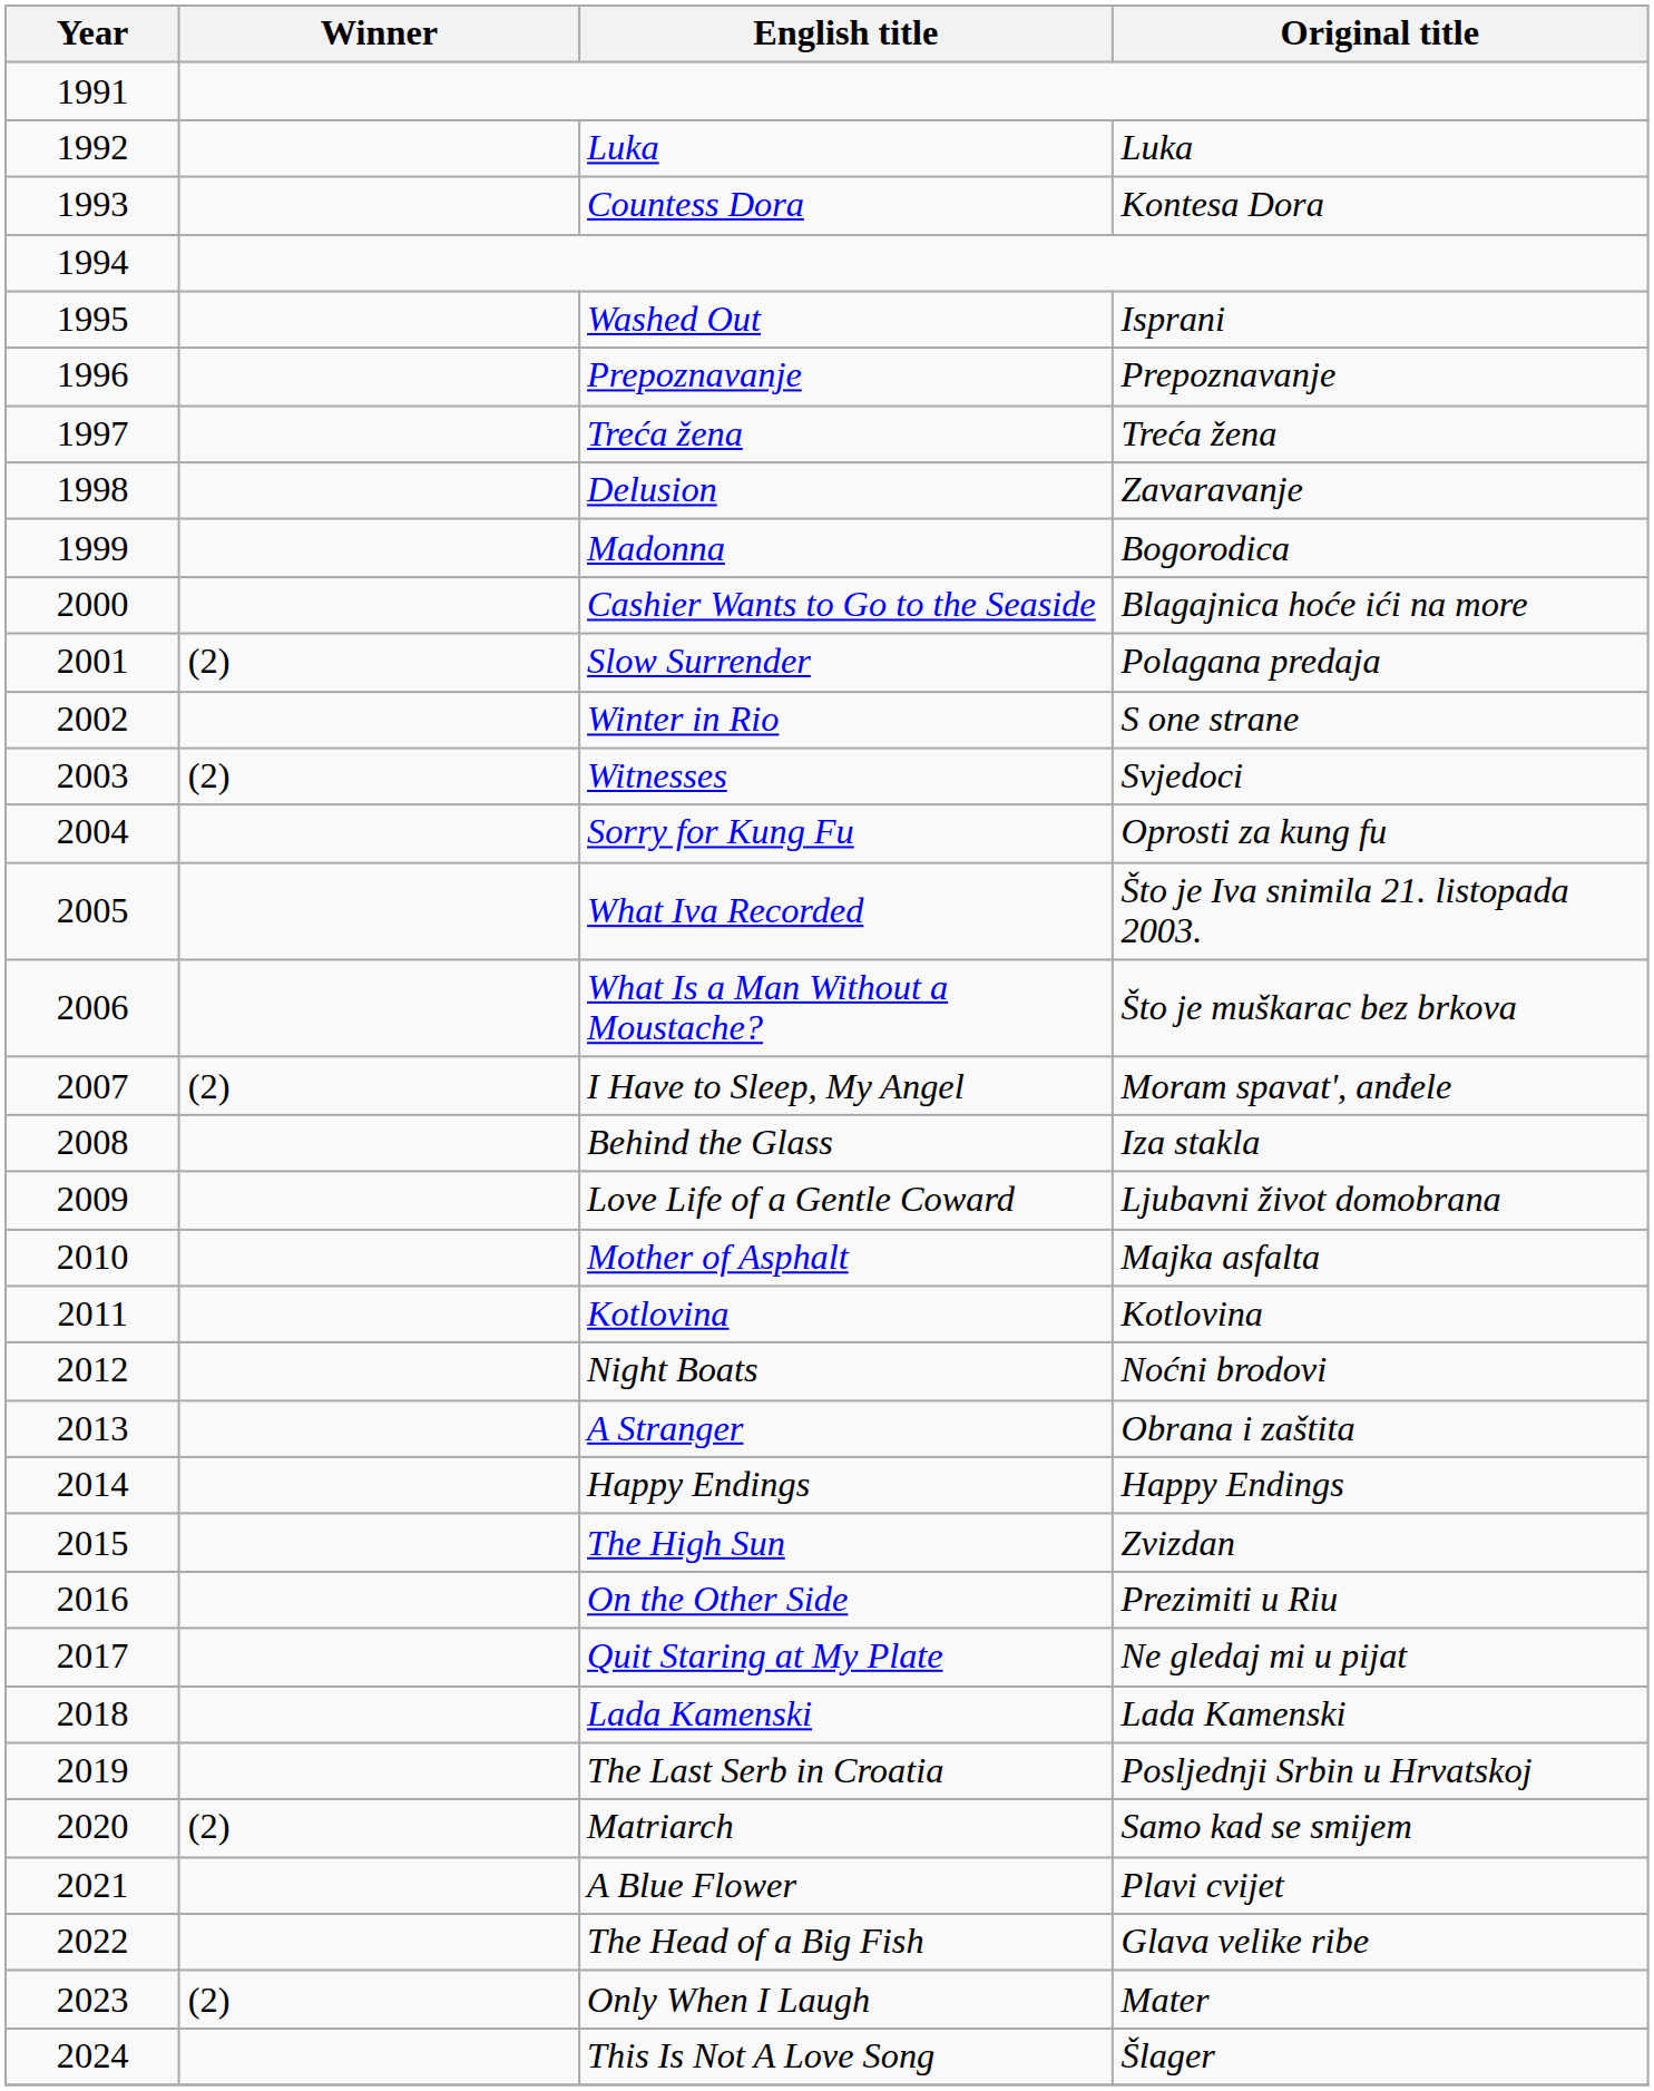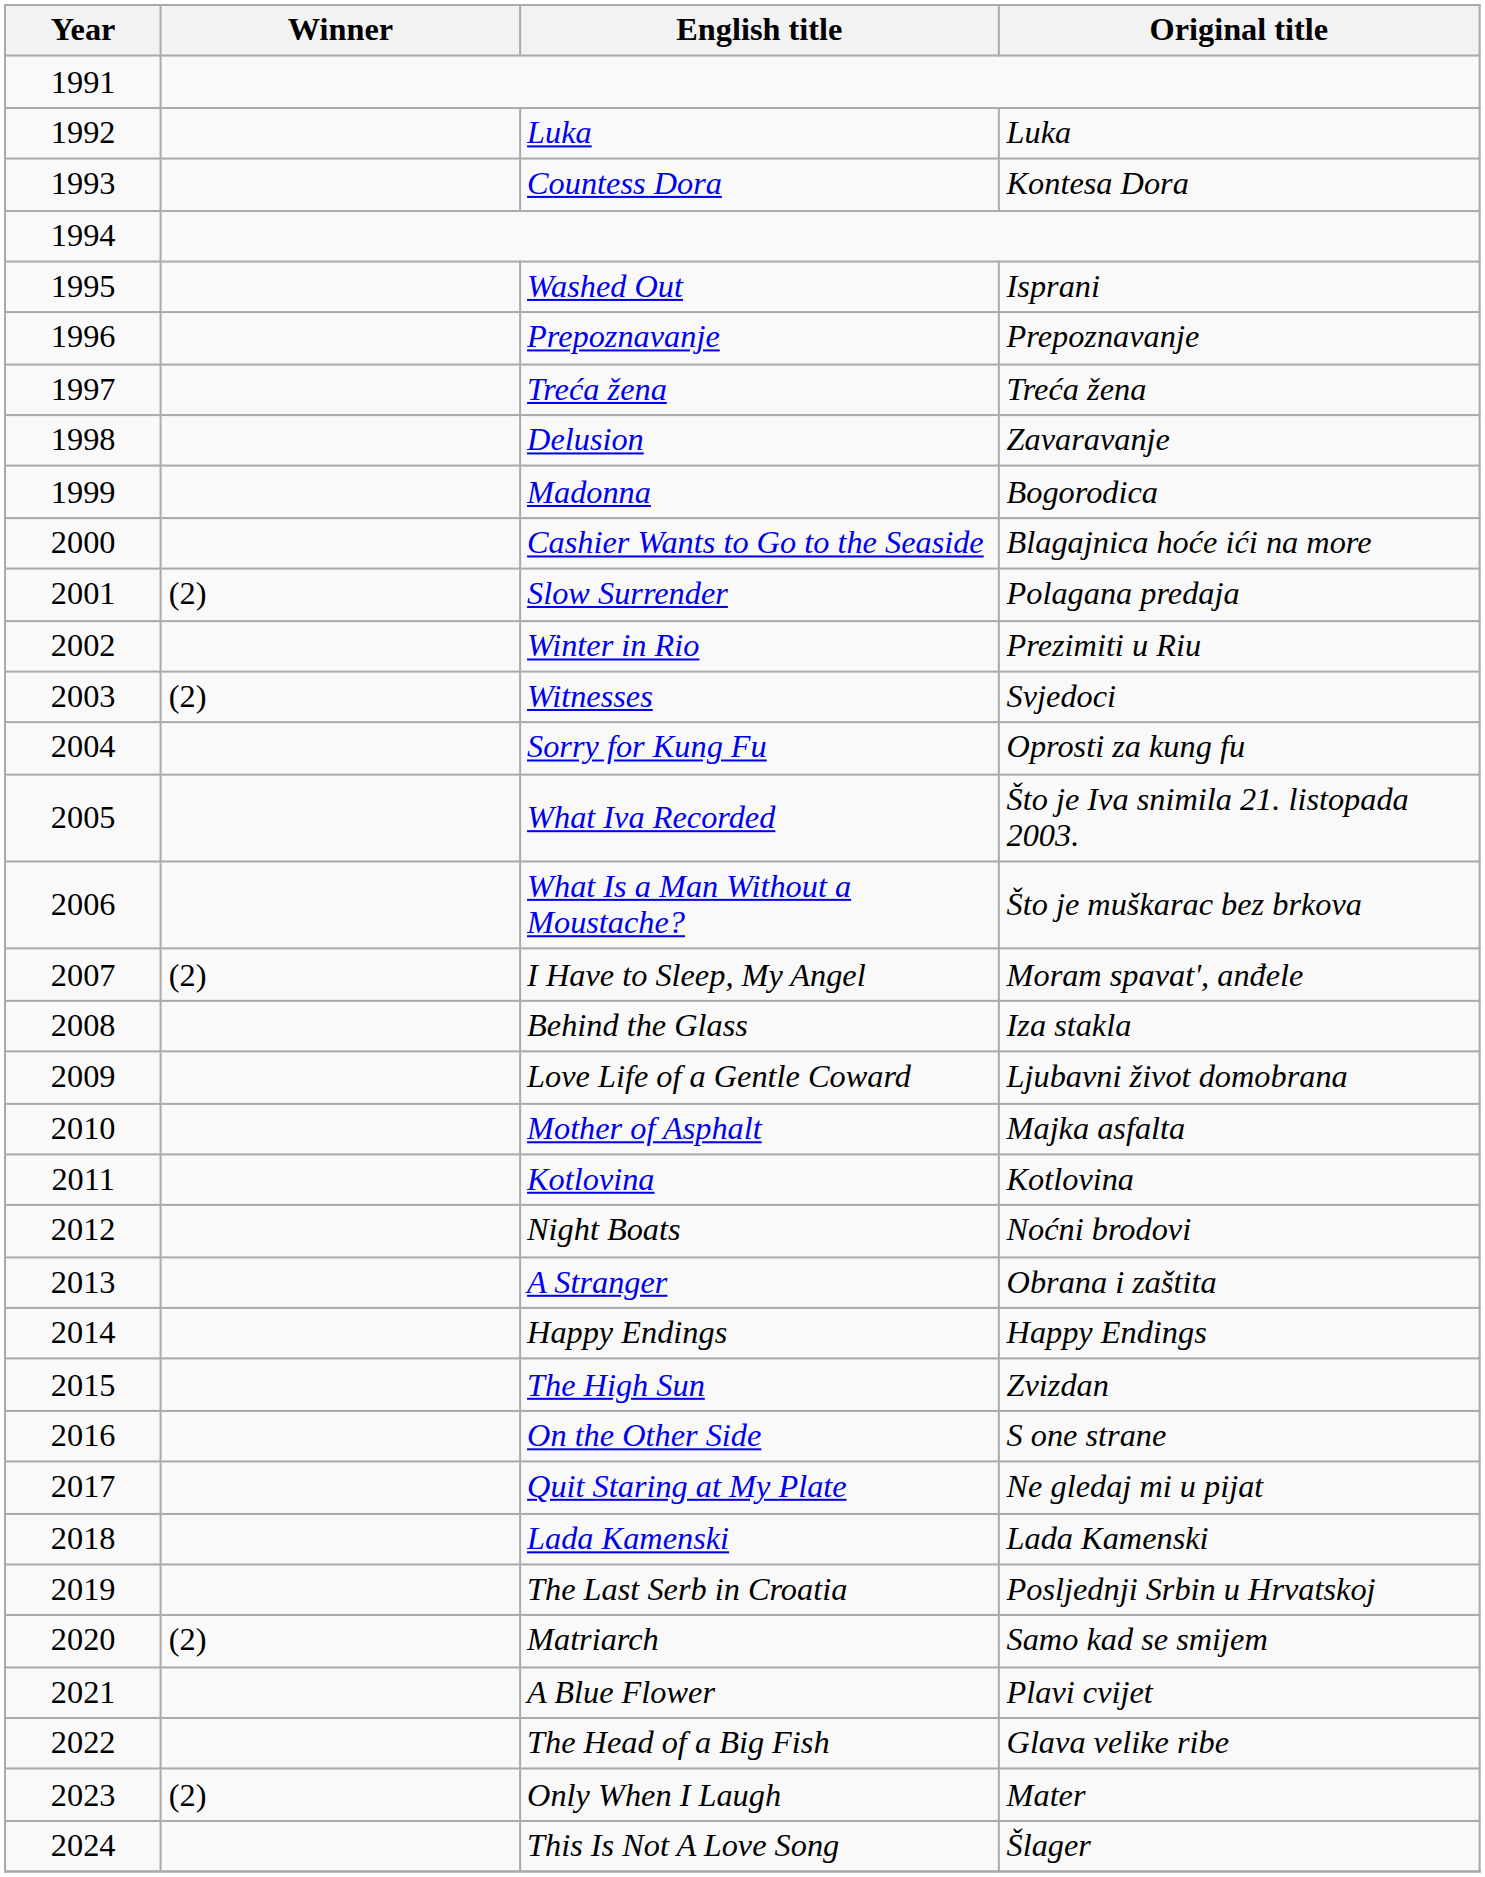Winter in Rio | Original title: S one strane -> Prezimiti u Riu
On the Other Side | Original title: Prezimiti u Riu -> S one strane
